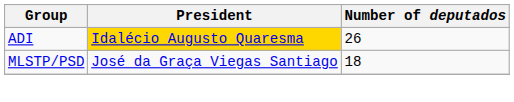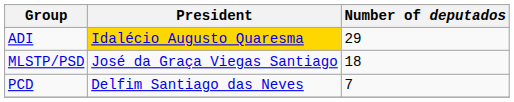ADI | Number of deputados: 26 -> 29
+ row: PCD | Delfim Santiago das Neves | 7
